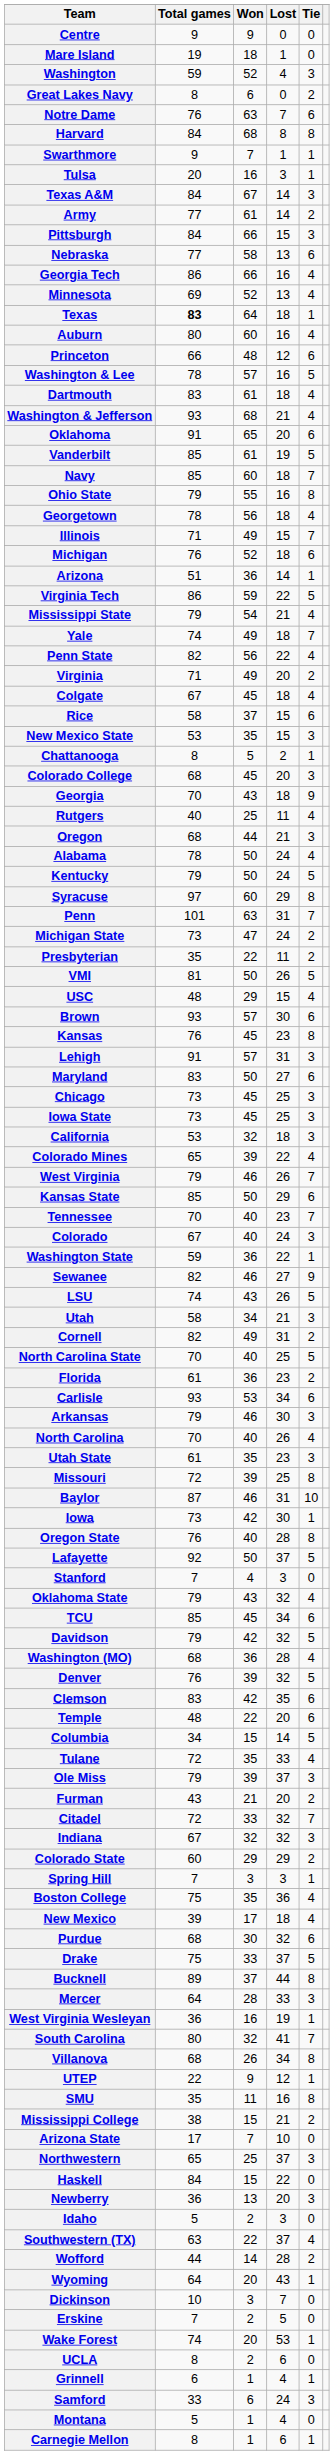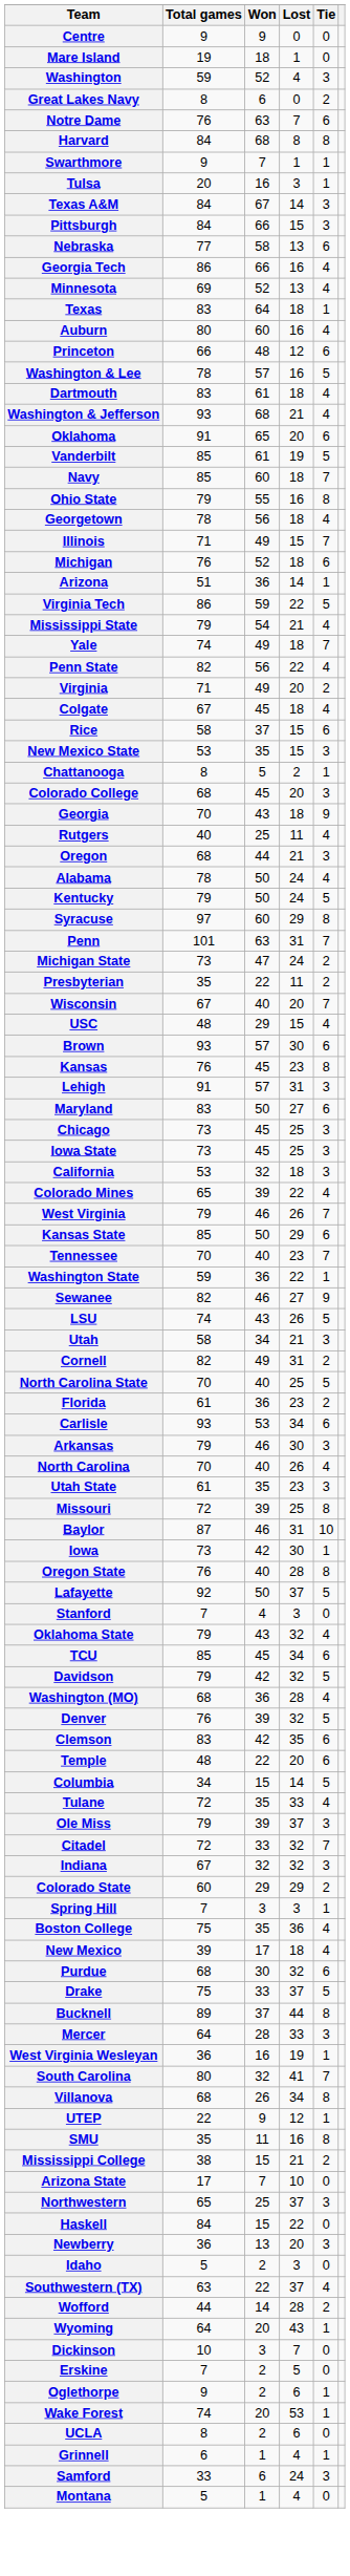- row: Army | 77 | 61 | 14 | 2
Texas | Total games: bold -> normal
+ row: Wisconsin | 67 | 40 | 20 | 7
- row: VMI | 81 | 50 | 26 | 5
- row: Colorado | 67 | 40 | 24 | 3
- row: Furman | 43 | 21 | 20 | 2
+ row: Oglethorpe | 9 | 2 | 6 | 1
- row: Carnegie Mellon | 8 | 1 | 6 | 1
